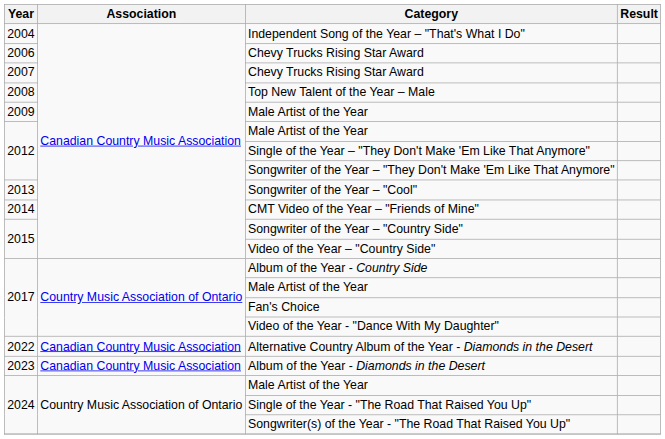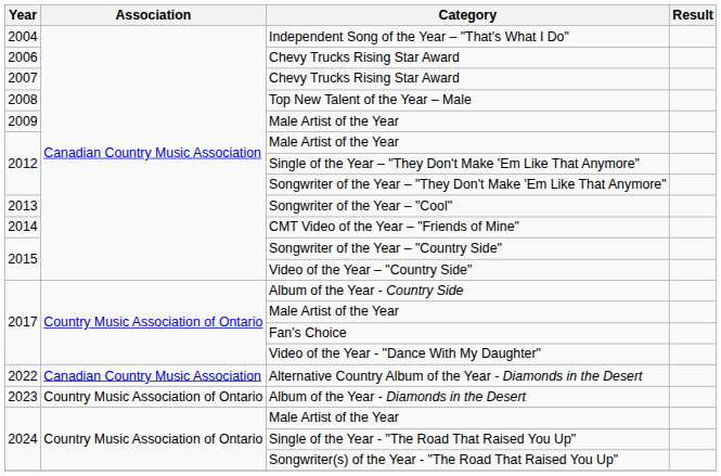Album of the Year - Diamonds in the Desert | Association: Canadian Country Music Association -> Country Music Association of Ontario
